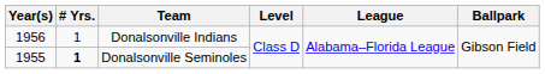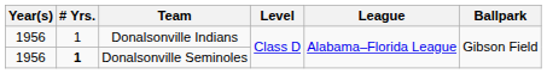Donalsonville Seminoles | Year(s): 1955 -> 1956
